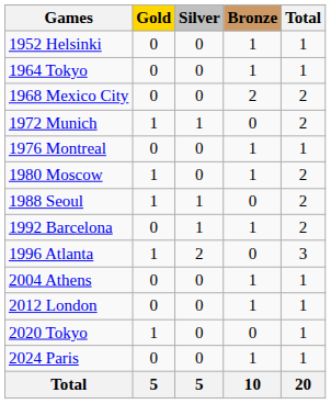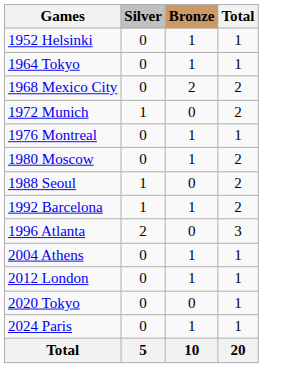- column: Gold | 0 | 0 | 0 | 1 | 0 | 1 | 1 | 0 | 1 | 0 | 0 | 1 | 0 | 5
